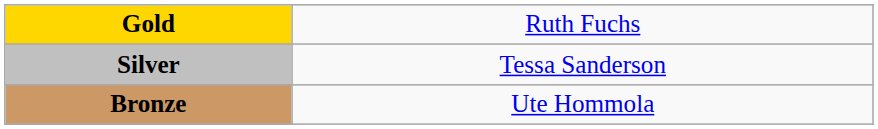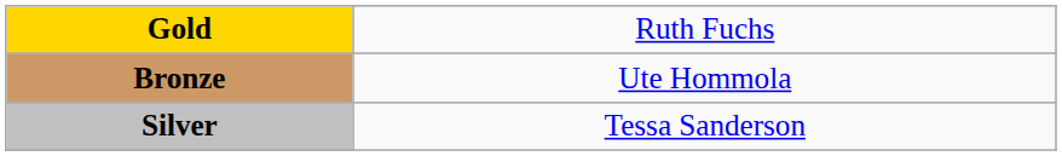rows swapped: Silver <-> Bronze
